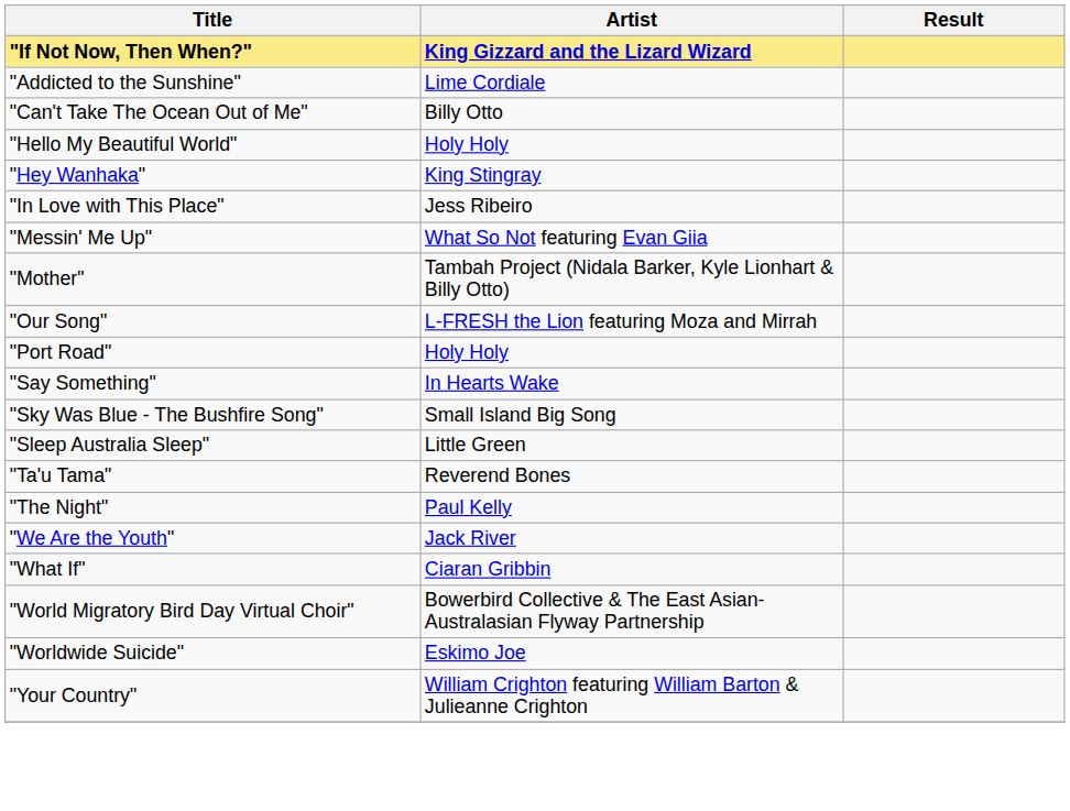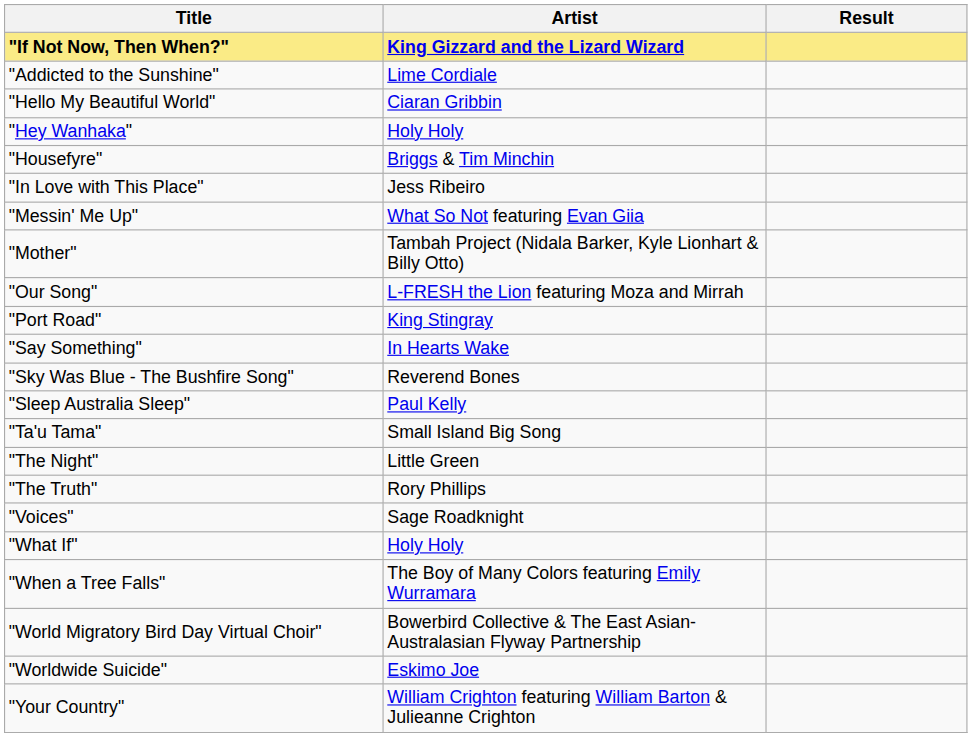- row: "Can't Take The Ocean Out of Me" | Billy Otto
"Hello My Beautiful World" | Artist: Holy Holy -> Ciaran Gribbin
"Hey Wanhaka" | Artist: King Stingray -> Holy Holy
+ row: "Housefyre" | Briggs & Tim Minchin
"Port Road" | Artist: Holy Holy -> King Stingray
"Sky Was Blue - The Bushfire Song" | Artist: Small Island Big Song -> Reverend Bones
"Sleep Australia Sleep" | Artist: Little Green -> Paul Kelly
"Ta'u Tama" | Artist: Reverend Bones -> Small Island Big Song
"The Night" | Artist: Paul Kelly -> Little Green
+ row: "The Truth" | Rory Phillips
+ row: "Voices" | Sage Roadknight
- row: "We Are the Youth" | Jack River
"What If" | Artist: Ciaran Gribbin -> Holy Holy
+ row: "When a Tree Falls" | The Boy of Many Colors featuring Emily Wurramara
